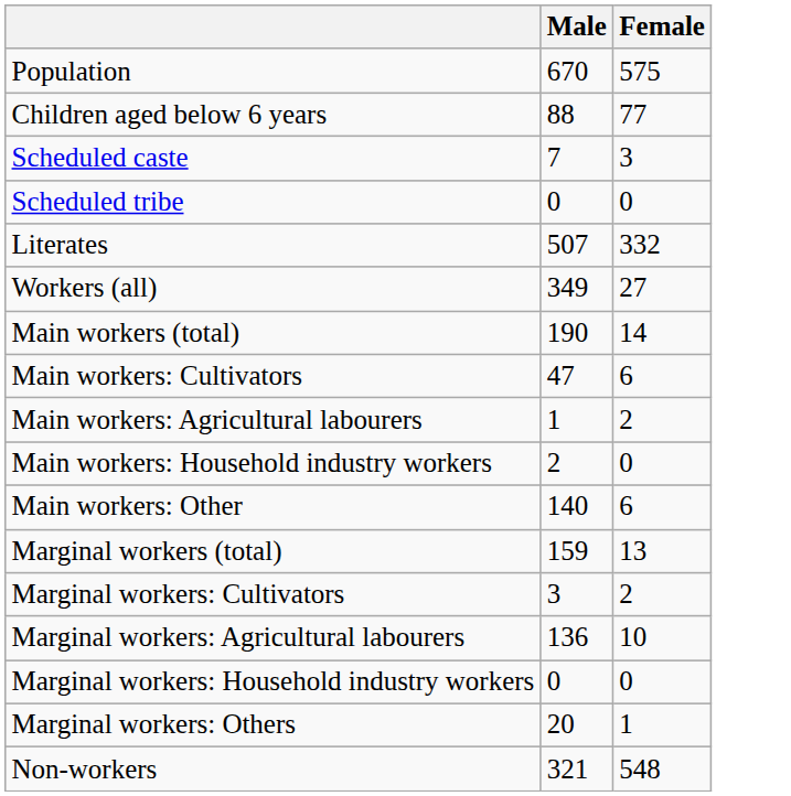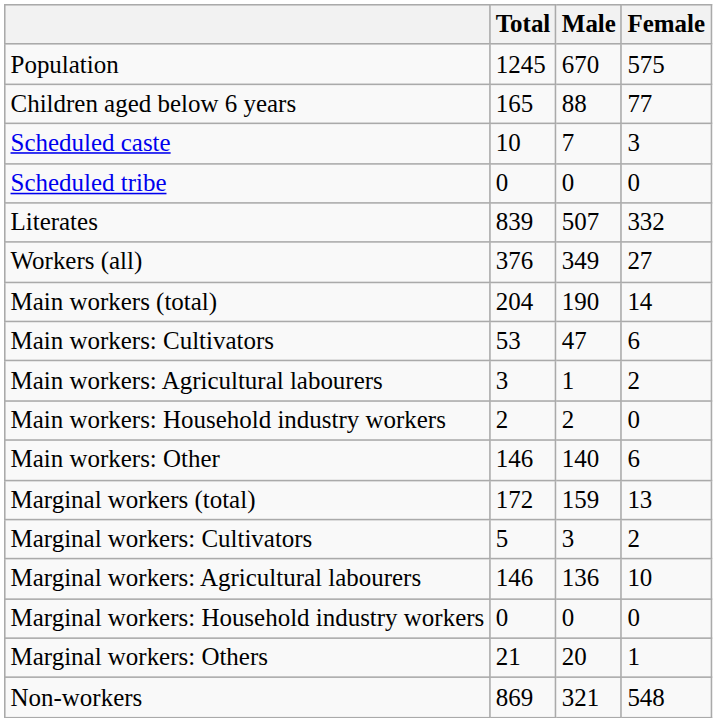+ column: Total | 1245 | 165 | 10 | 0 | 839 | 376 | 204 | 53 | 3 | 2 | 146 | 172 | 5 | 146 | 0 | 21 | 869
